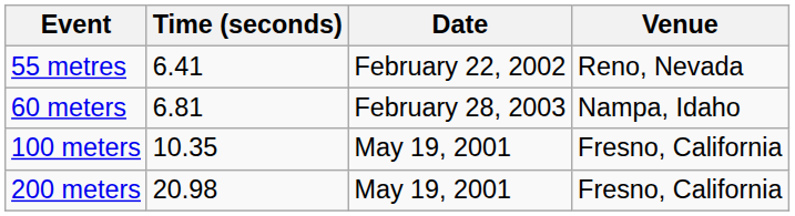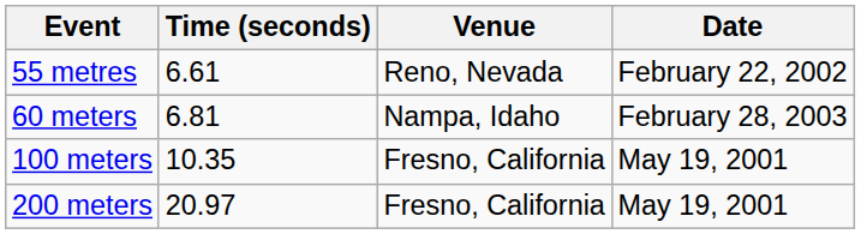columns swapped: Venue <-> Date
55 metres | Time (seconds): 6.41 -> 6.61
200 meters | Time (seconds): 20.98 -> 20.97
